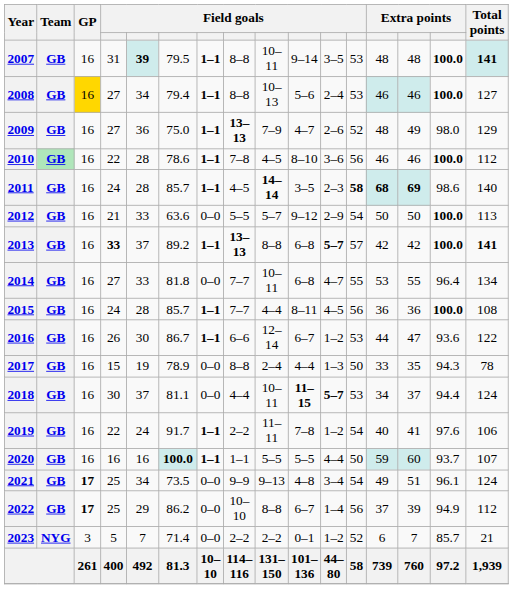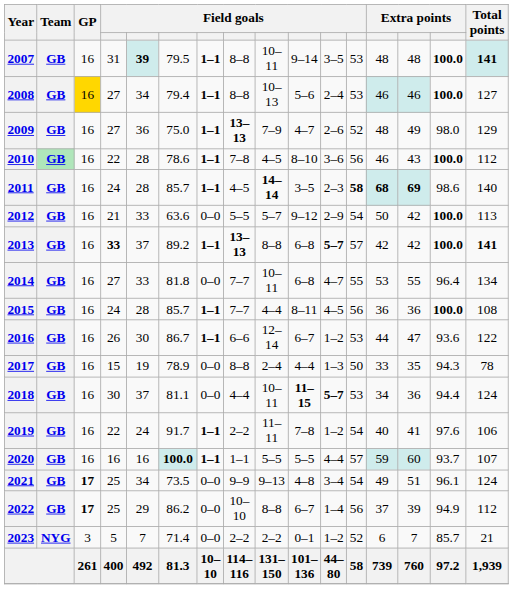2010 | column 14: 46 -> 43
2012 | column 14: 50 -> 42
2018 | column 14: 37 -> 36
2020 | column 12: 50 -> 57
